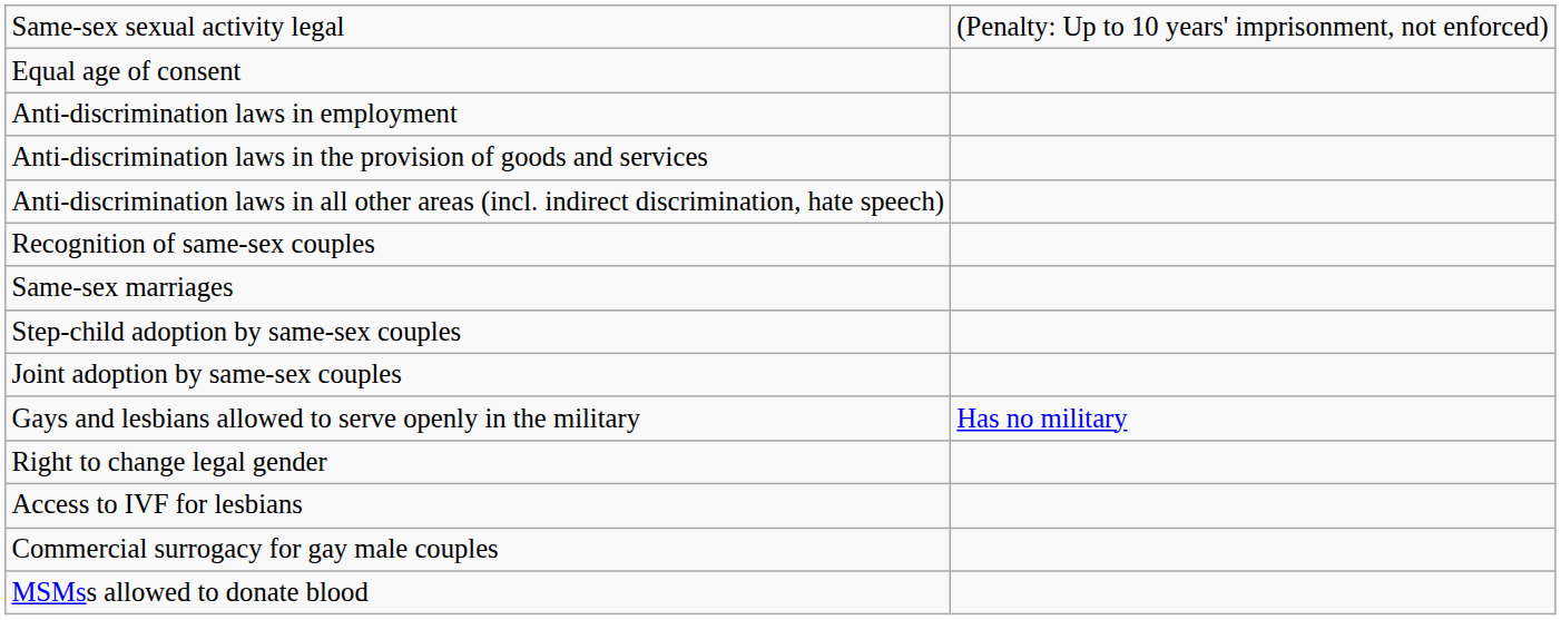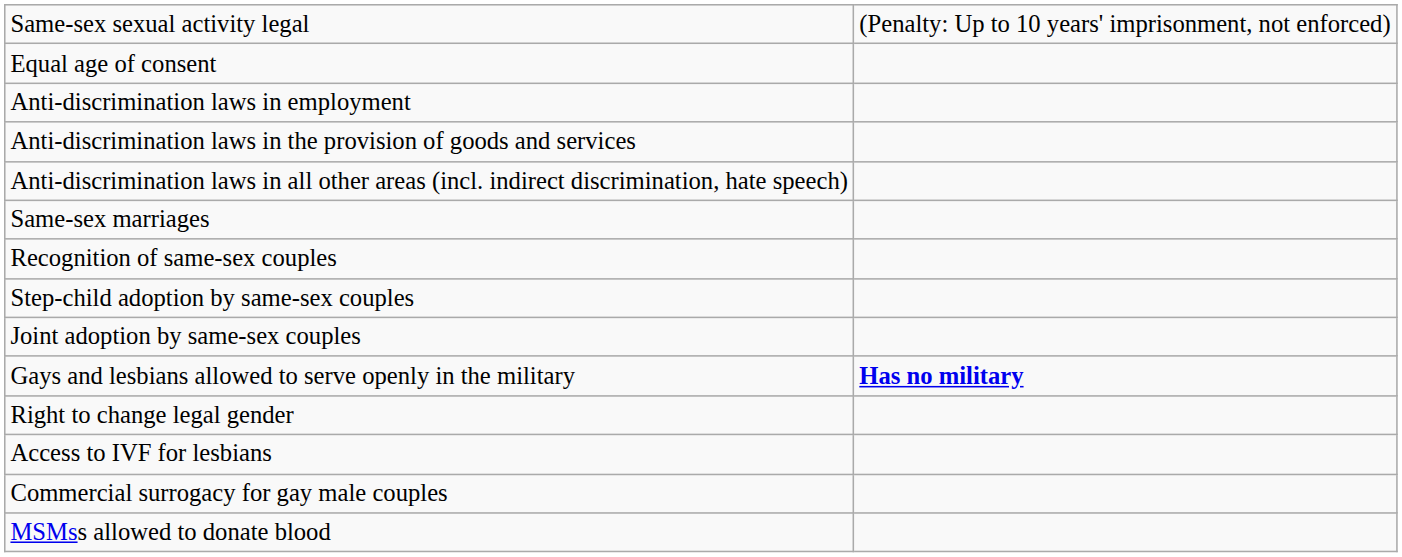rows swapped: Same-sex marriages <-> Recognition of same-sex couples
Gays and lesbians allowed to serve openly in the military | column 2: normal -> bold
